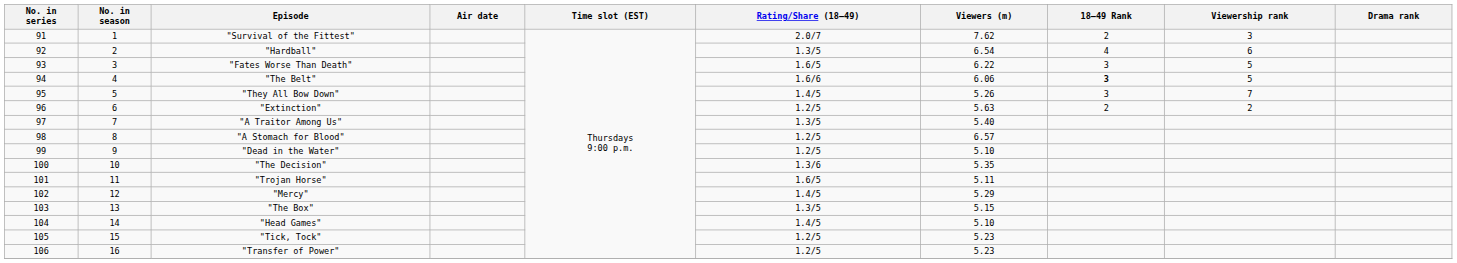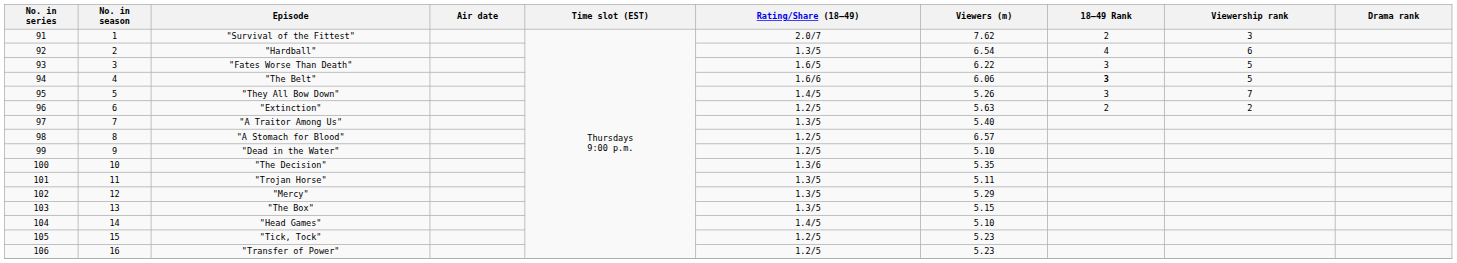"Trojan Horse" | Rating/Share (18–49): 1.6/5 -> 1.3/5
"Mercy" | Rating/Share (18–49): 1.4/5 -> 1.3/5
